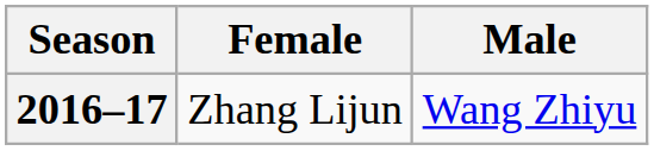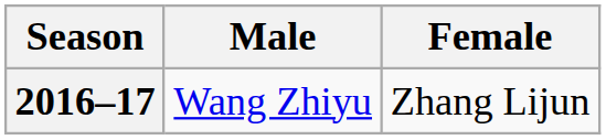columns swapped: Male <-> Female
